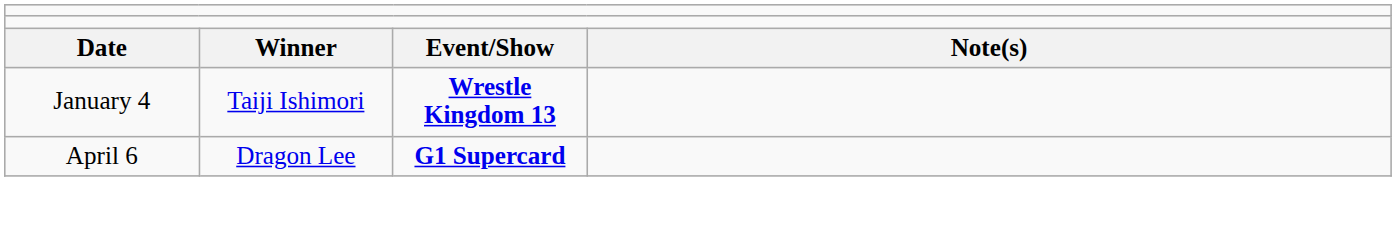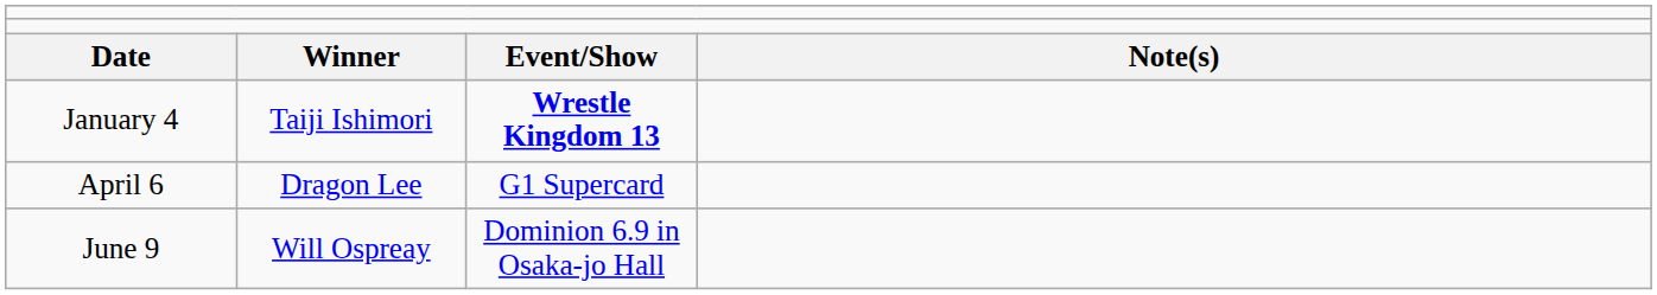April 6 | column 3: bold -> normal
+ row: June 9 | Will Ospreay | Dominion 6.9 in Osaka-jo Hall
